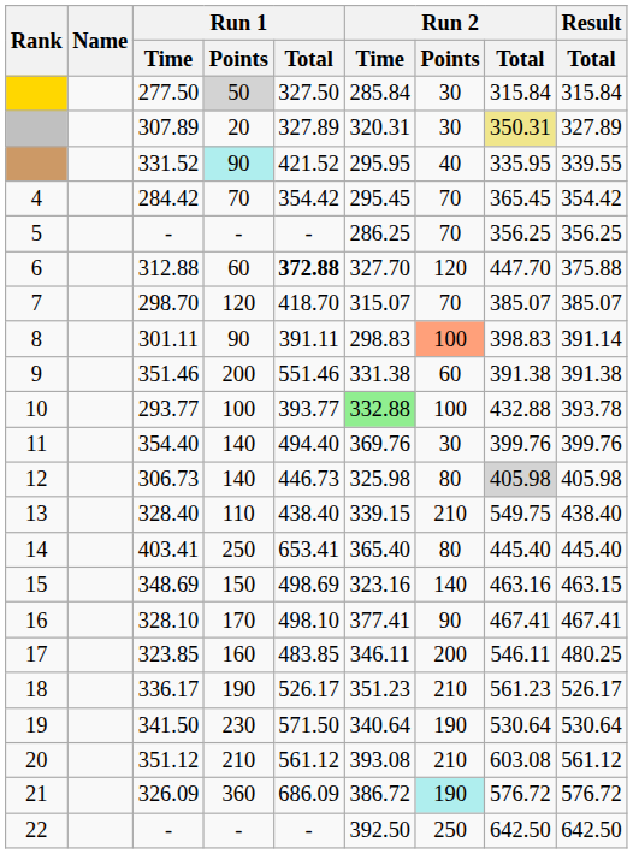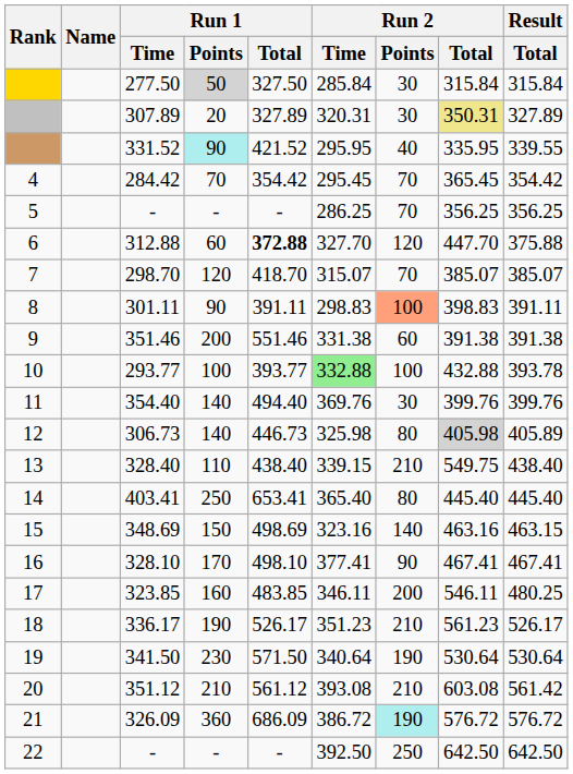301.11 | Result / Total: 391.14 -> 391.11
306.73 | Result / Total: 405.98 -> 405.89
351.12 | Result / Total: 561.12 -> 561.42
